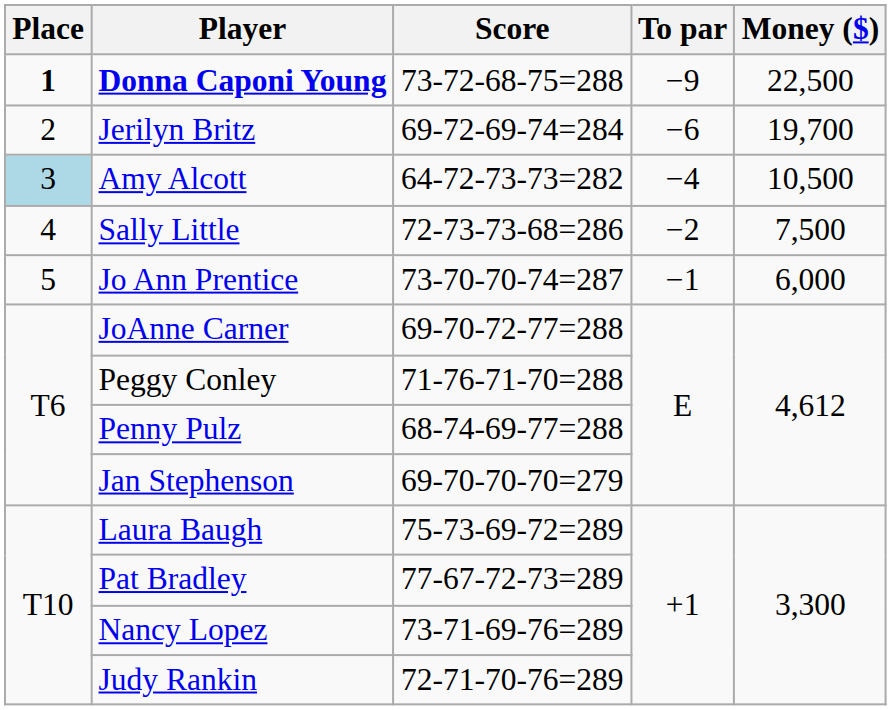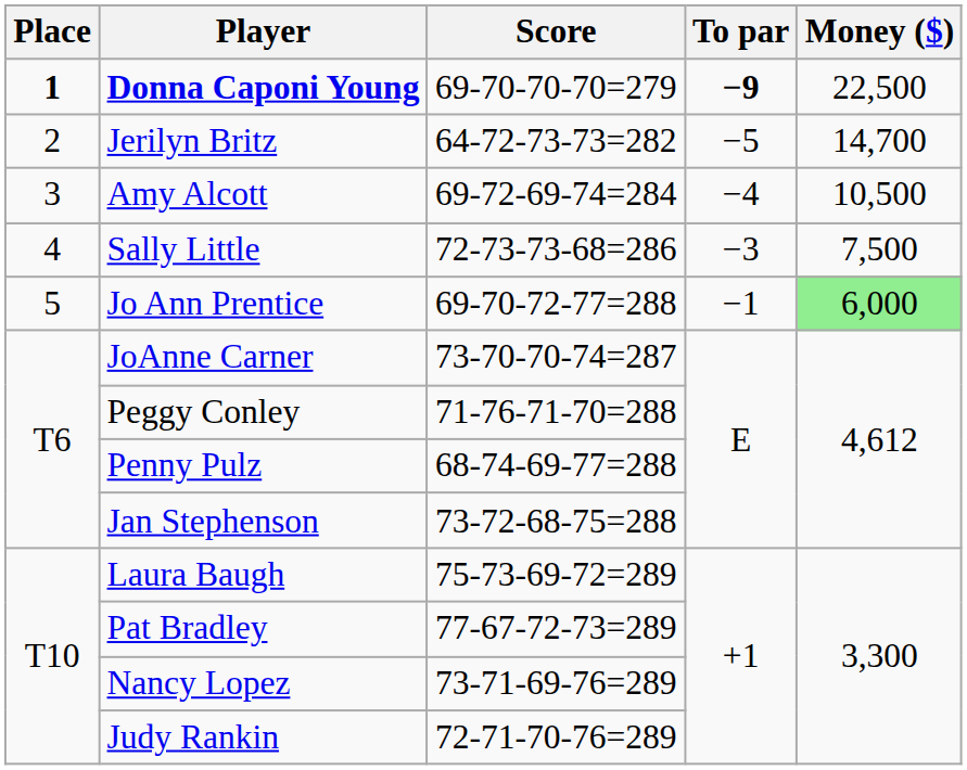Donna Caponi Young | Score: 73-72-68-75=288 -> 69-70-70-70=279
Donna Caponi Young | To par: normal -> bold
Jerilyn Britz | Score: 69-72-69-74=284 -> 64-72-73-73=282
Jerilyn Britz | To par: −6 -> −5
Jerilyn Britz | Money ($): 19,700 -> 14,700
Amy Alcott | Place: lightblue background -> no background
Amy Alcott | Score: 64-72-73-73=282 -> 69-72-69-74=284
Sally Little | To par: −2 -> −3
Jo Ann Prentice | Score: 73-70-70-74=287 -> 69-70-72-77=288
Jo Ann Prentice | Money ($): no background -> lightgreen background
JoAnne Carner | Score: 69-70-72-77=288 -> 73-70-70-74=287
Jan Stephenson | Score: 69-70-70-70=279 -> 73-72-68-75=288
